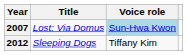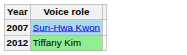- column: Title | Lost: Via Domus | Sleeping Dogs
2012 | Voice role: no background -> lightgreen background
